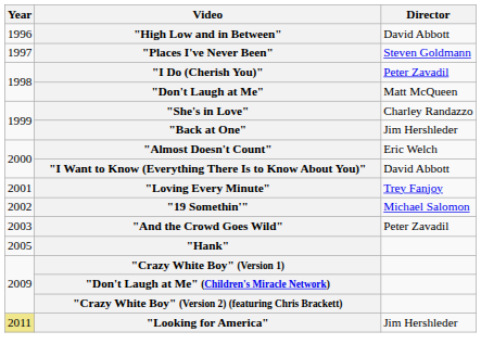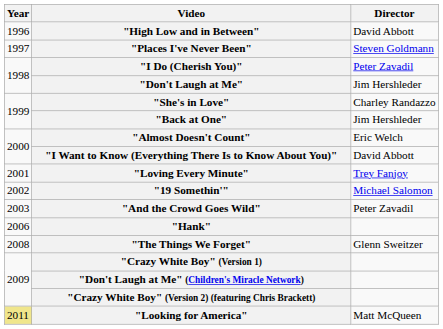"Don't Laugh at Me" | Director: Matt McQueen -> Jim Hershleder
"Hank" | Year: 2005 -> 2006
+ row: 2008 | "The Things We Forget" | Glenn Sweitzer
"Looking for America" | Director: Jim Hershleder -> Matt McQueen
